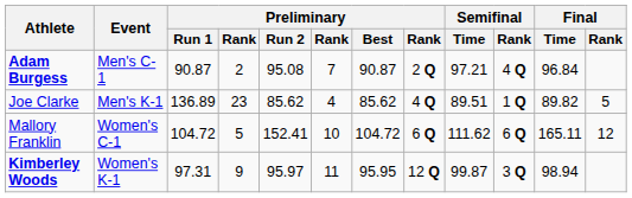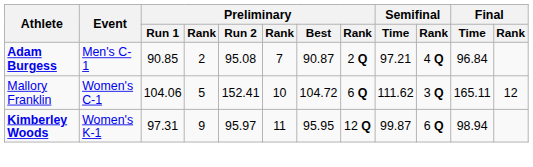Adam Burgess | Preliminary / Run 1: 90.87 -> 90.85
- row: Joe Clarke | Men's K-1 | 136.89 | 23 | 85.62 | 4 | 85.62 | 4 Q | 89.51 | 1 Q | 89.82 | 5
Mallory Franklin | Preliminary / Run 1: 104.72 -> 104.06
Mallory Franklin | Semifinal / Rank: 6 Q -> 3 Q
Kimberley Woods | Semifinal / Rank: 3 Q -> 6 Q
